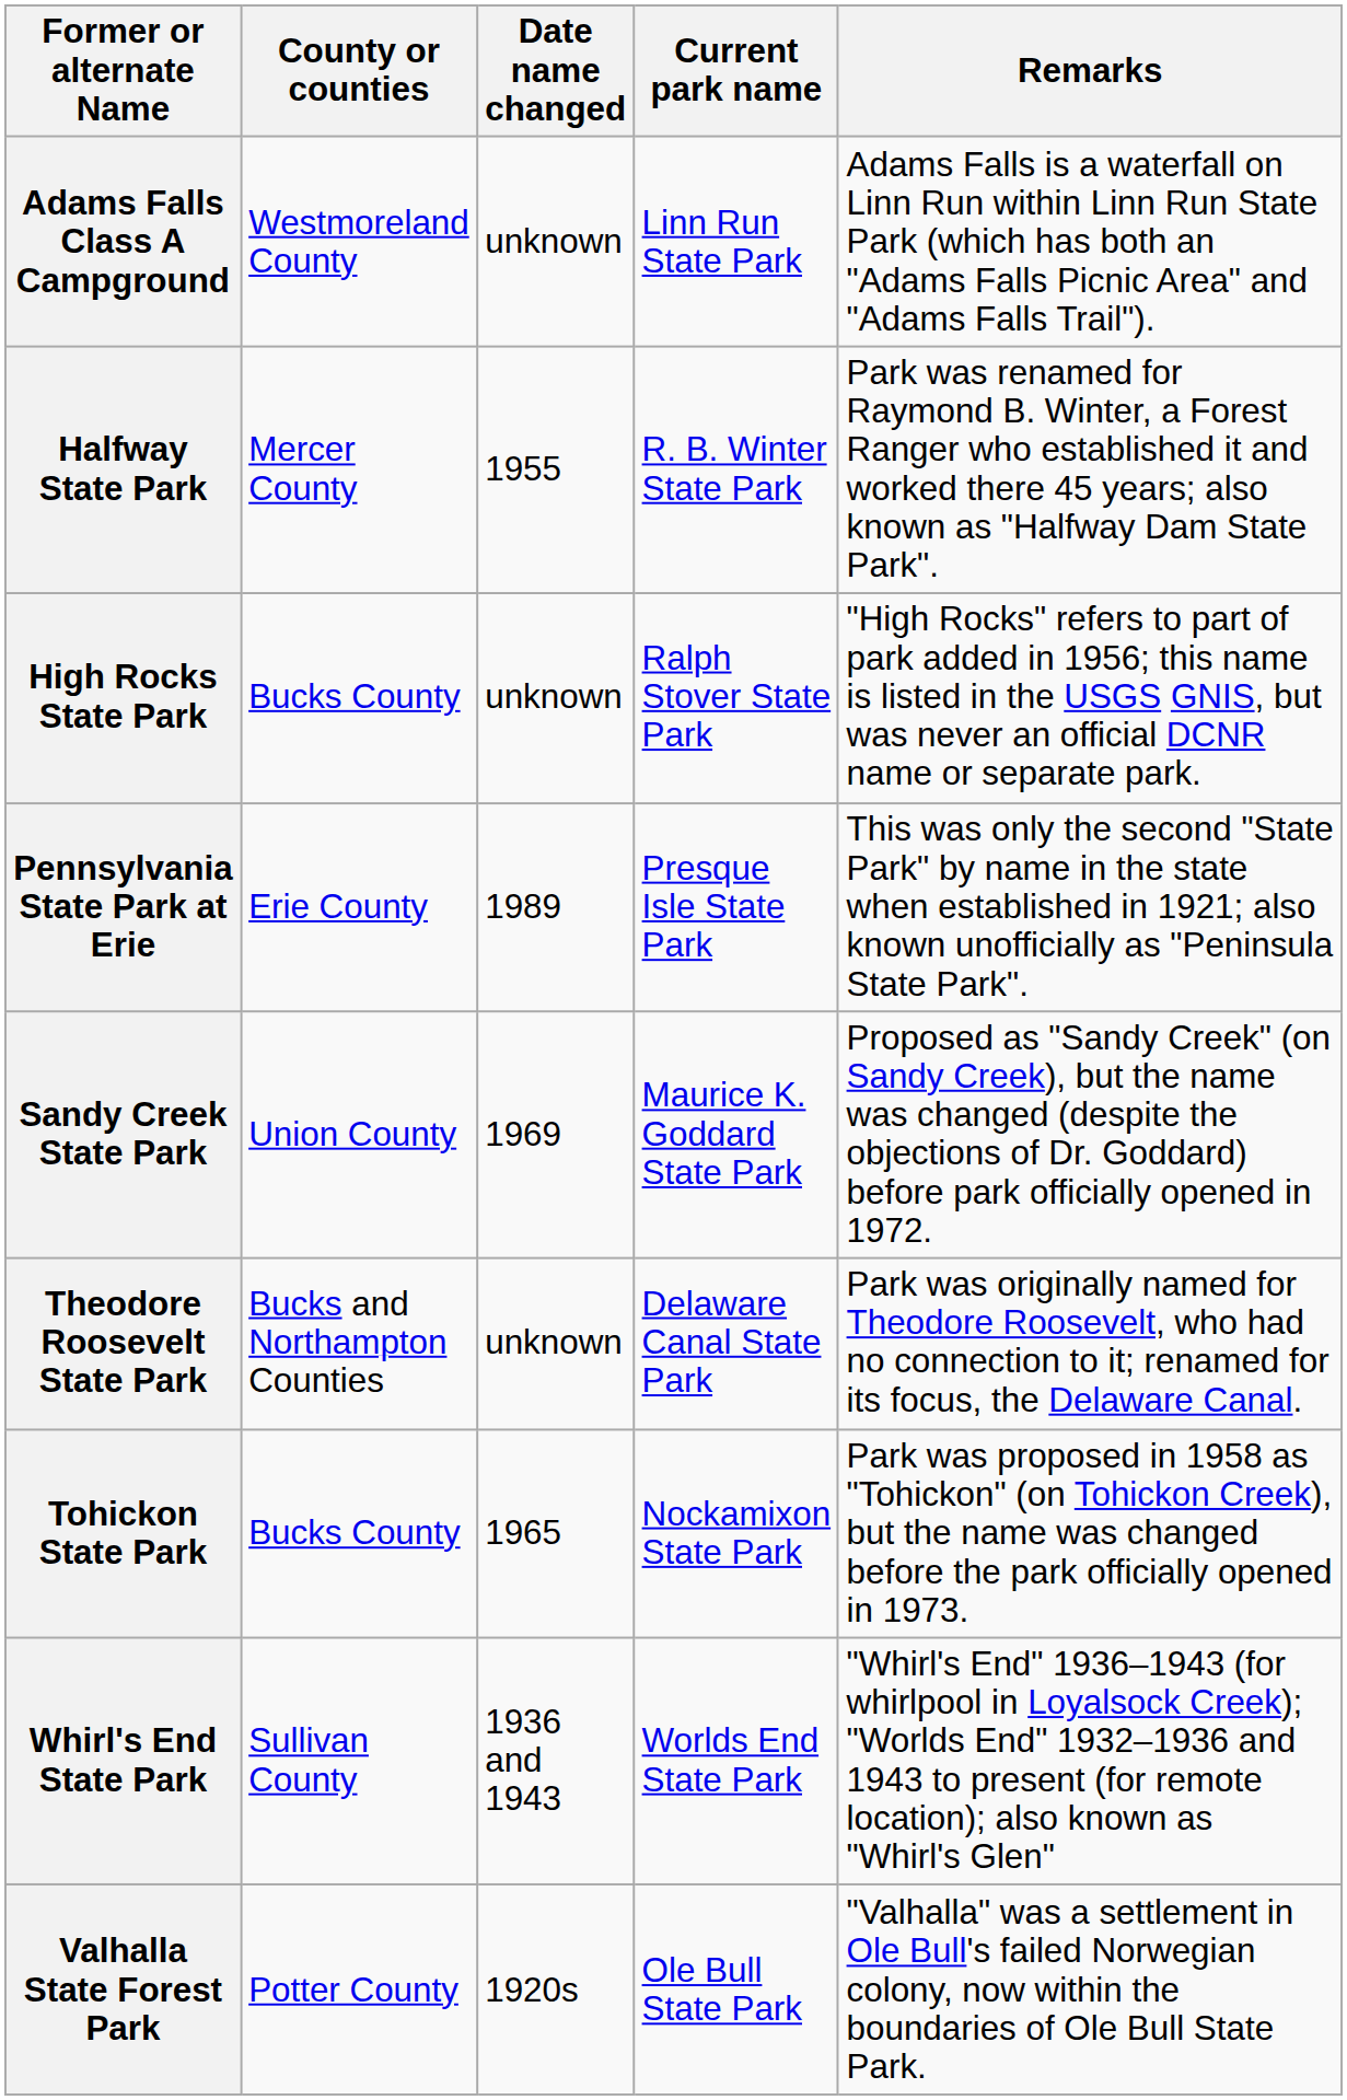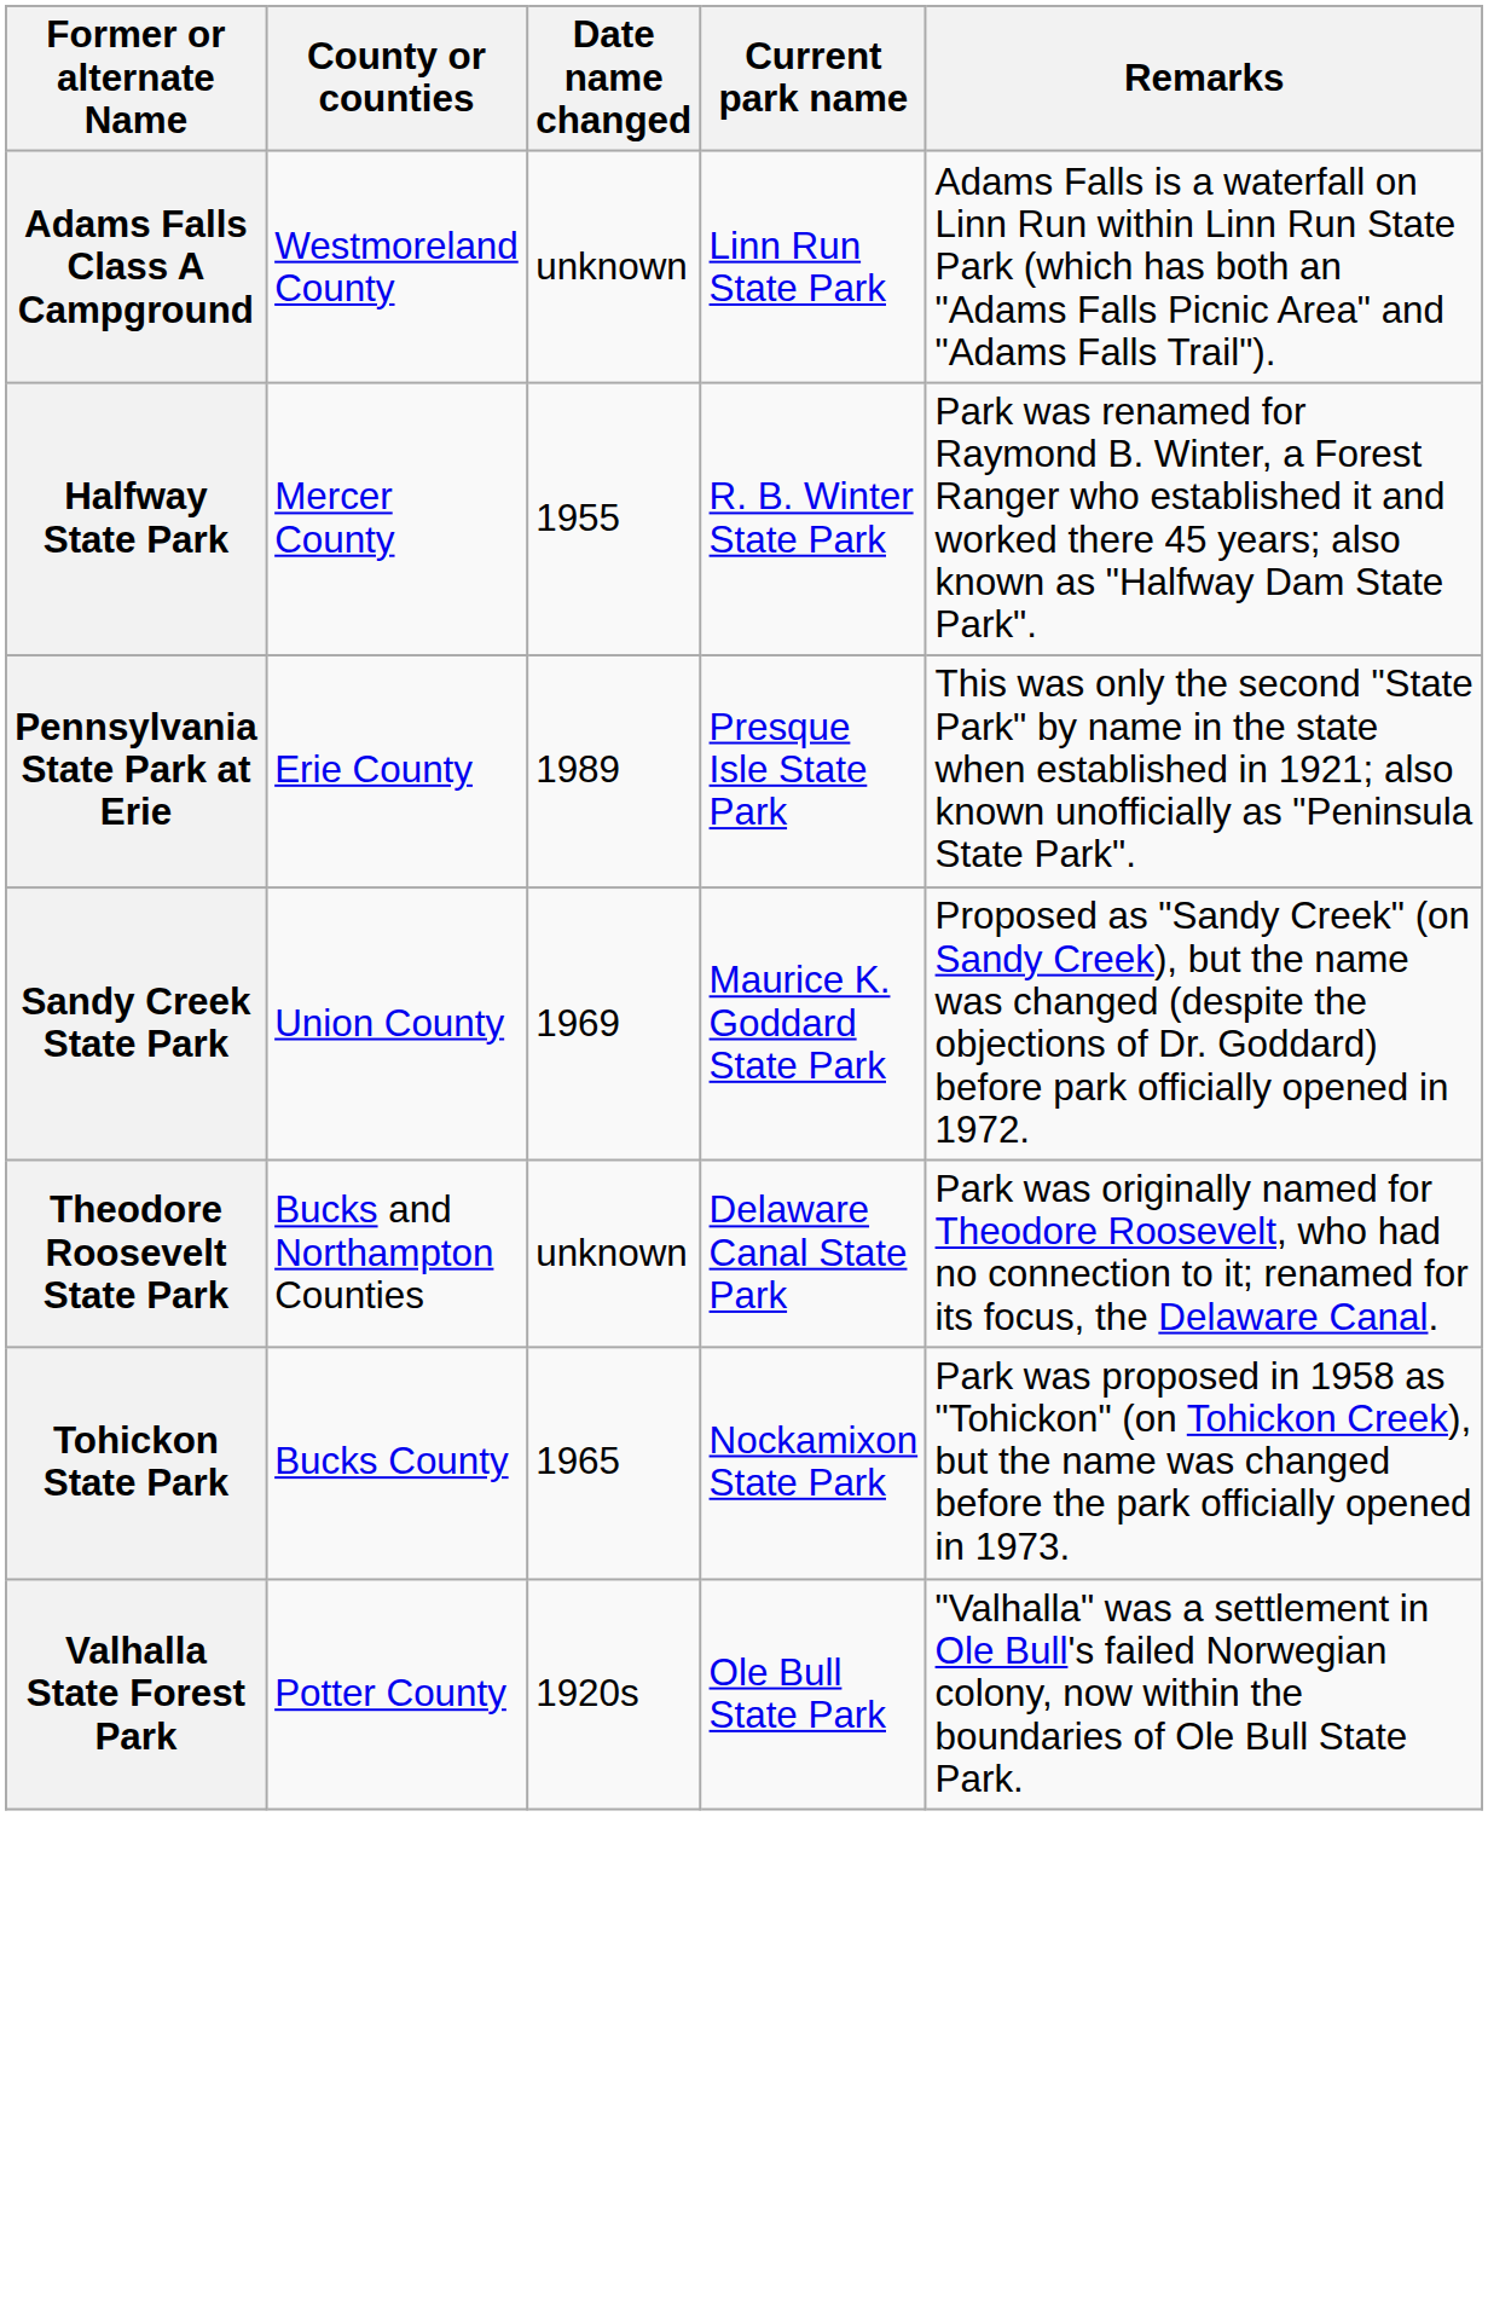- row: High Rocks State Park | Bucks County | unknown | Ralph Stover State Park | "High Rocks" refers to part of park added in 1956; this name is listed in the USGS GNIS, but was never an official DCNR name or separate park.
- row: Whirl's End State Park | Sullivan County | 1936 and 1943 | Worlds End State Park | "Whirl's End" 1936–1943 (for whirlpool in Loyalsock Creek); "Worlds End" 1932–1936 and 1943 to present (for remote location); also known as "Whirl's Glen"
